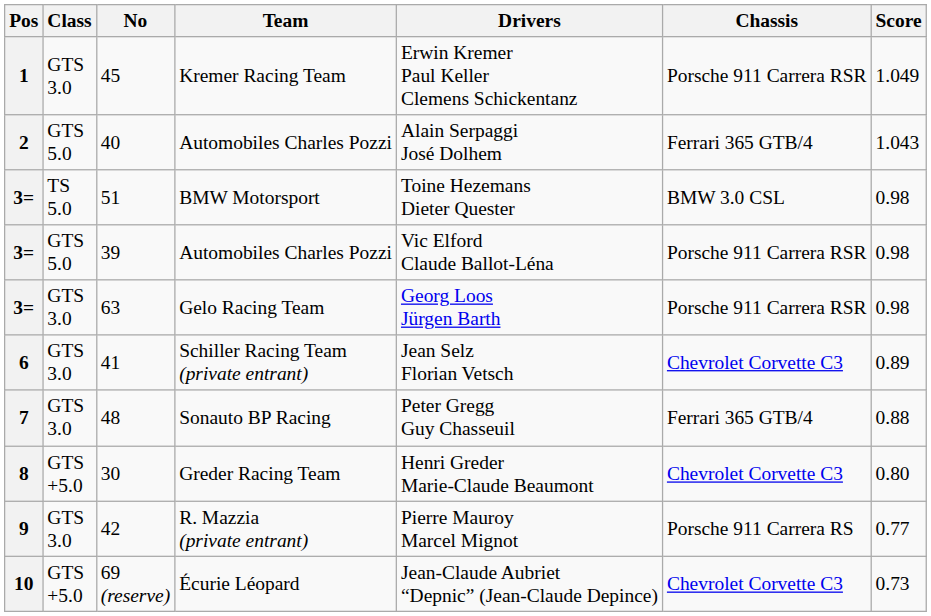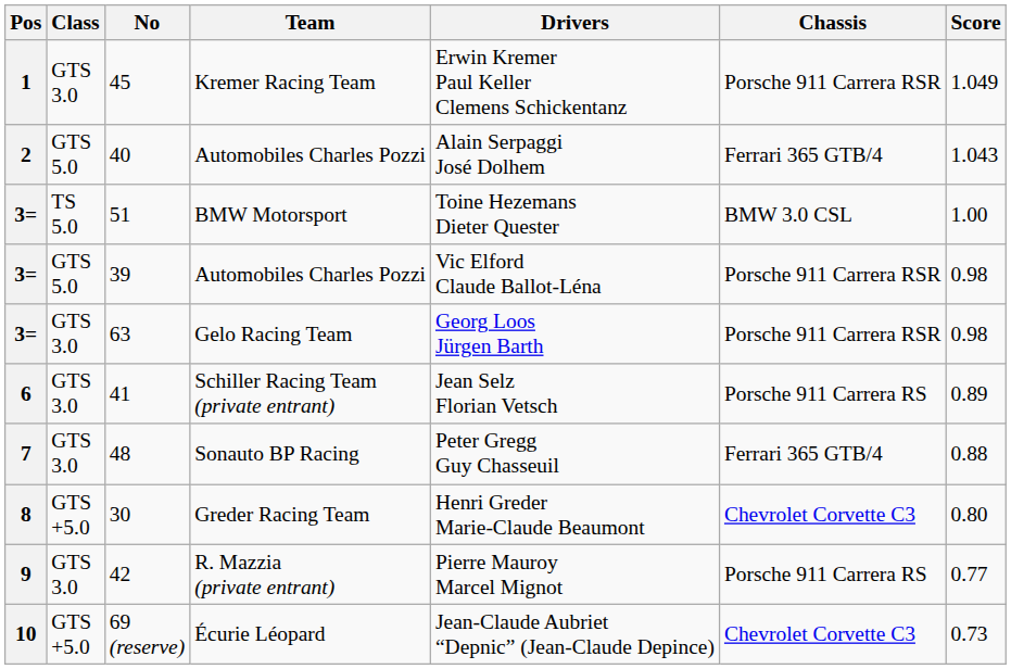BMW Motorsport | Score: 0.98 -> 1.00
Schiller Racing Team (private entrant) | Chassis: Chevrolet Corvette C3 -> Porsche 911 Carrera RS
